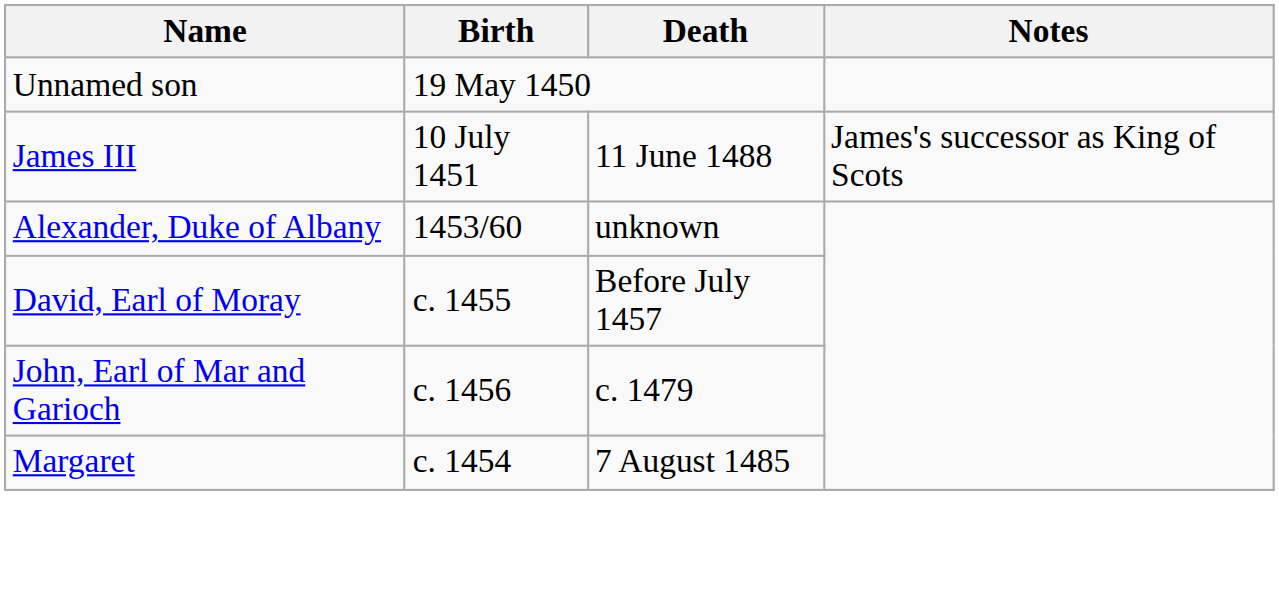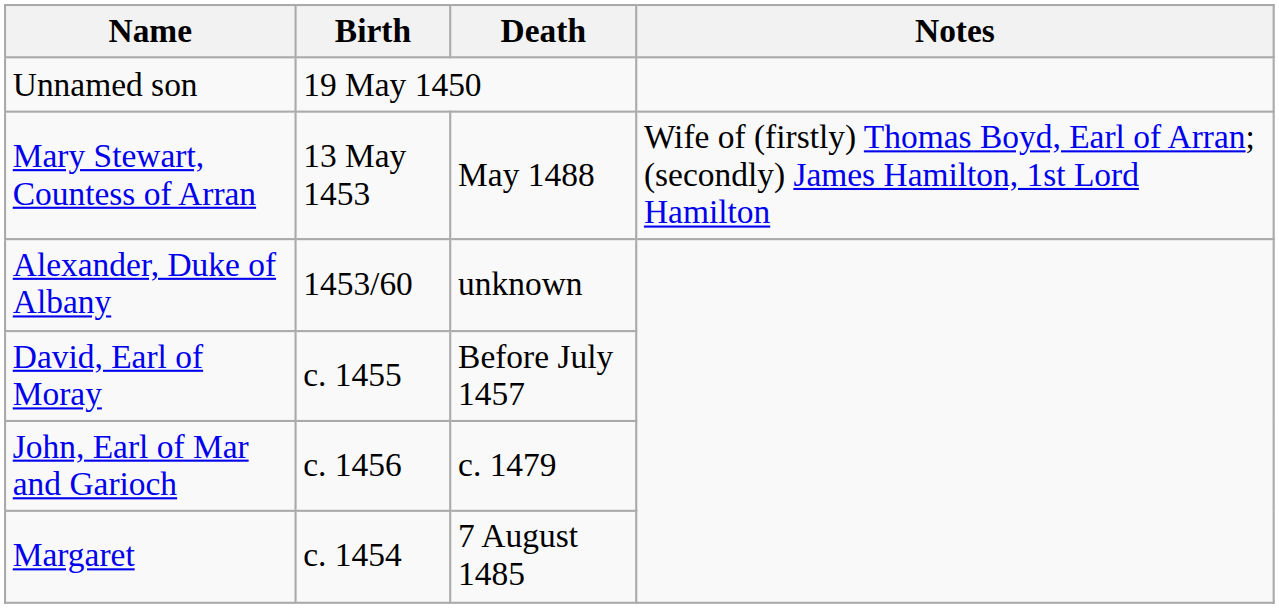- row: James III | 10 July 1451 | 11 June 1488 | James's successor as King of Scots
+ row: Mary Stewart, Countess of Arran | 13 May 1453 | May 1488 | Wife of (firstly) Thomas Boyd, Earl of Arran; (secondly) James Hamilton, 1st Lord Hamilton
